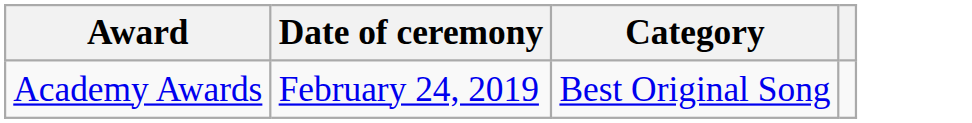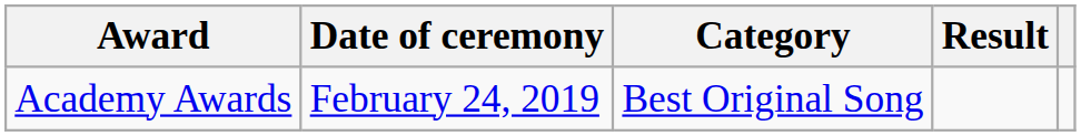+ column: Result
